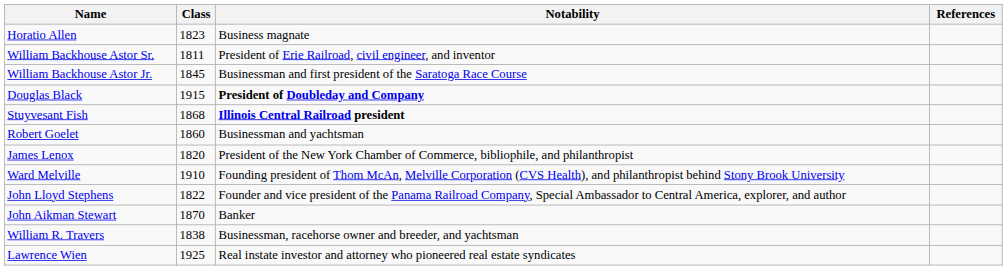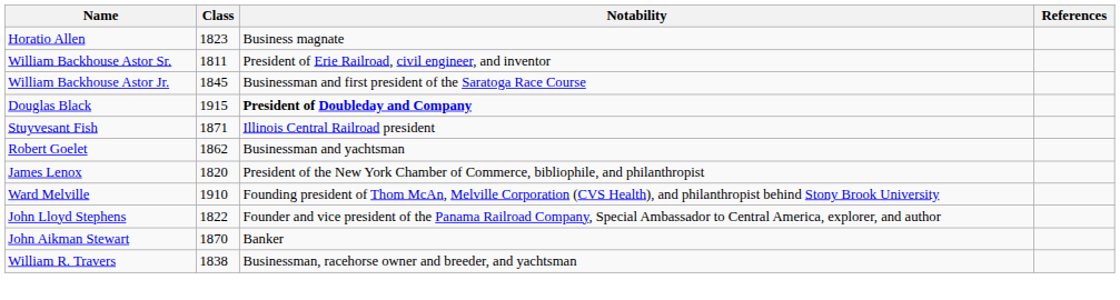Stuyvesant Fish | Class: 1868 -> 1871
Stuyvesant Fish | Notability: bold -> normal
Robert Goelet | Class: 1860 -> 1862
- row: Lawrence Wien | 1925 | Real instate investor and attorney who pioneered real estate syndicates
